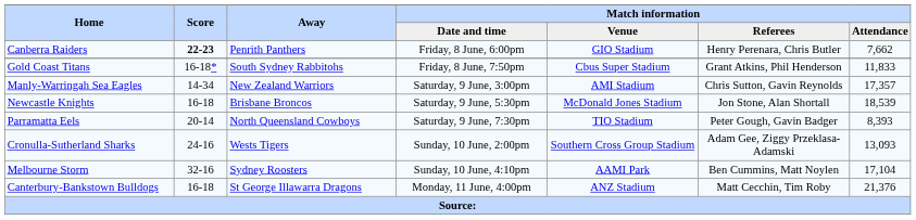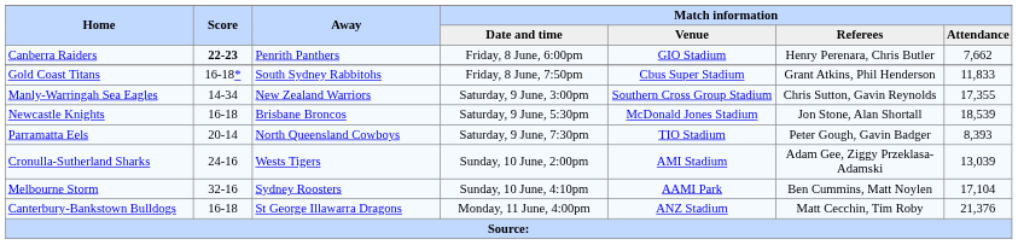Manly-Warringah Sea Eagles | Match information / Venue: AMI Stadium -> Southern Cross Group Stadium
Manly-Warringah Sea Eagles | Match information / Attendance: 17,357 -> 17,355
Cronulla-Sutherland Sharks | Match information / Venue: Southern Cross Group Stadium -> AMI Stadium
Cronulla-Sutherland Sharks | Match information / Attendance: 13,093 -> 13,039
